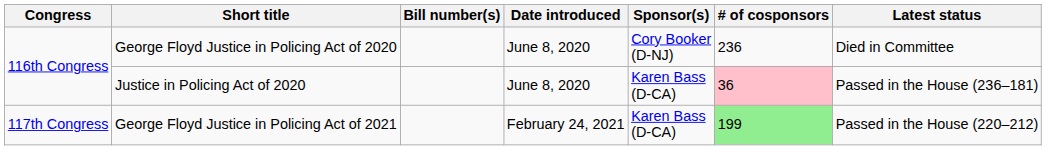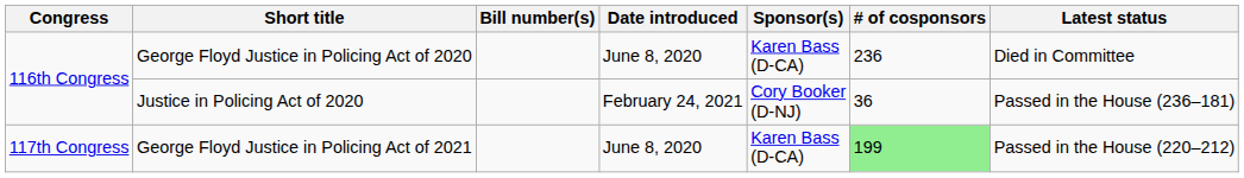George Floyd Justice in Policing Act of 2020 | Sponsor(s): Cory Booker (D-NJ) -> Karen Bass (D-CA)
Justice in Policing Act of 2020 | Date introduced: June 8, 2020 -> February 24, 2021
Justice in Policing Act of 2020 | Sponsor(s): Karen Bass (D-CA) -> Cory Booker (D-NJ)
Justice in Policing Act of 2020 | # of cosponsors: pink background -> no background
George Floyd Justice in Policing Act of 2021 | Date introduced: February 24, 2021 -> June 8, 2020
